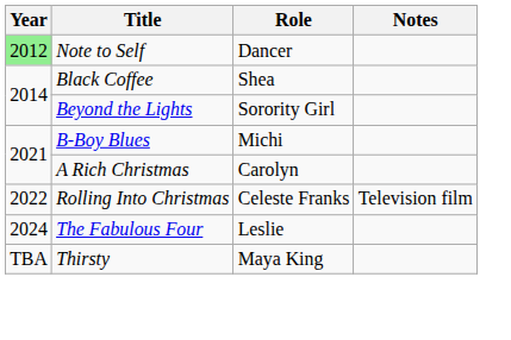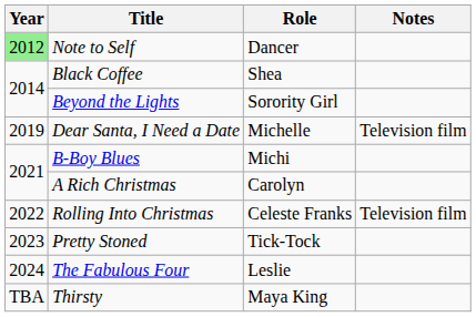+ row: 2019 | Dear Santa, I Need a Date | Michelle | Television film
+ row: 2023 | Pretty Stoned | Tick-Tock
